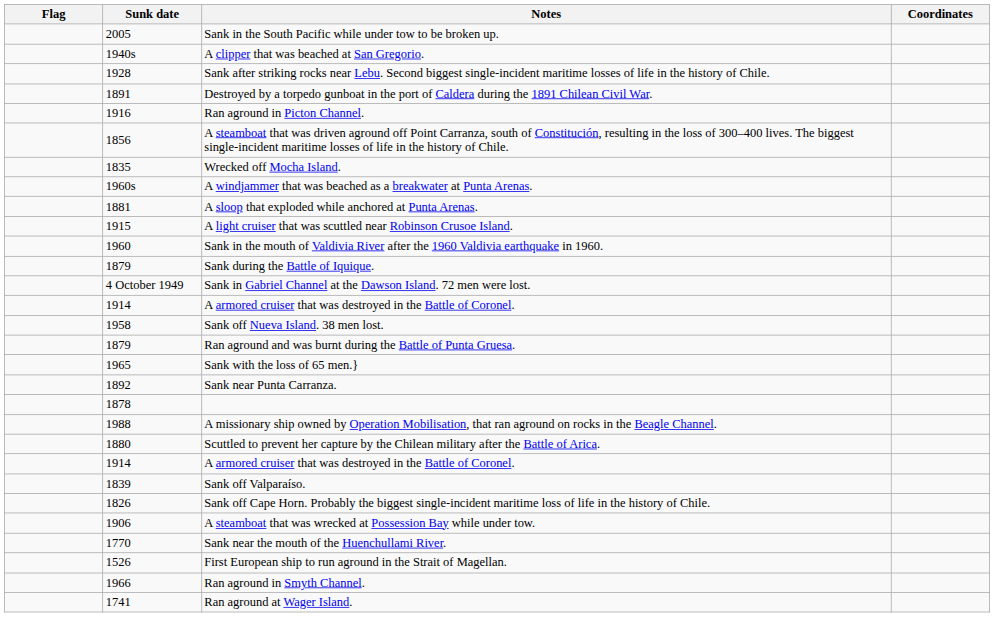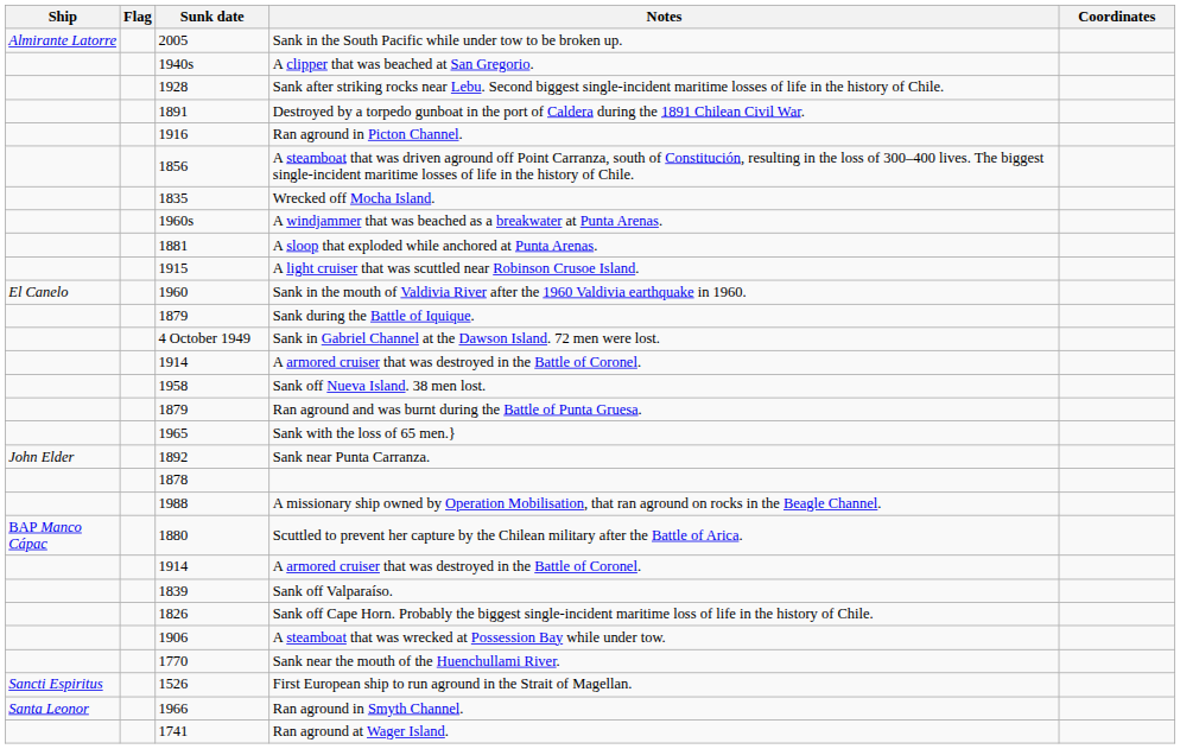+ column: Ship | Almirante Latorre | El Canelo | John Elder | BAP Manco Cápac | Sancti Espiritus | Santa Leonor
